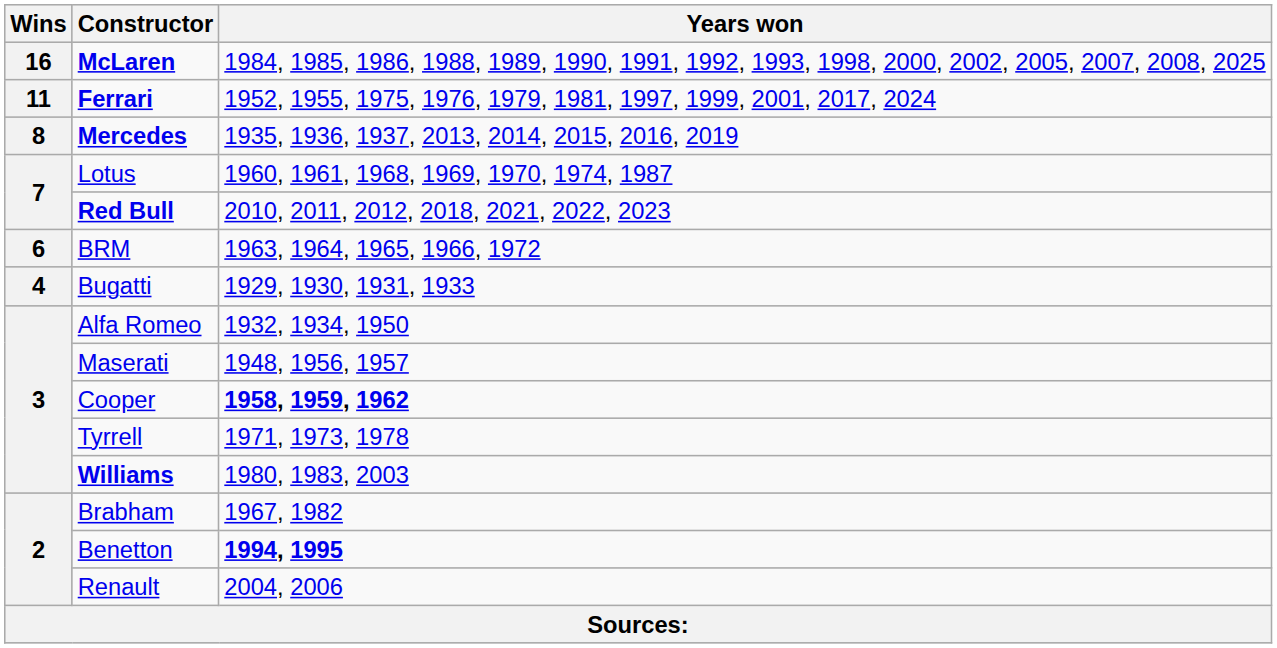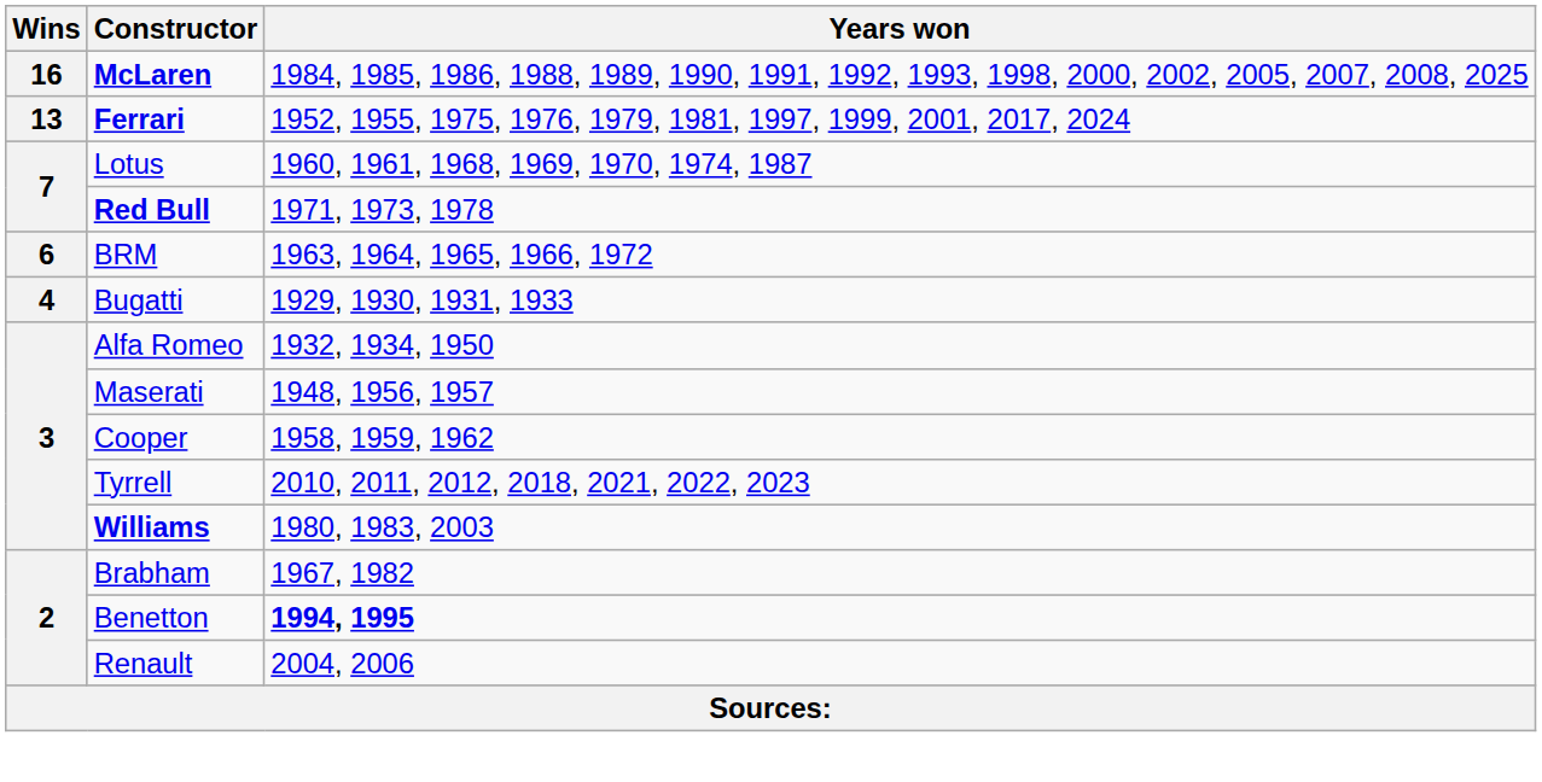Ferrari | Wins: 11 -> 13
- row: 8 | Mercedes | 1935, 1936, 1937, 2013, 2014, 2015, 2016, 2019
Red Bull | Years won: 2010, 2011, 2012, 2018, 2021, 2022, 2023 -> 1971, 1973, 1978
Cooper | Years won: bold -> normal
Tyrrell | Years won: 1971, 1973, 1978 -> 2010, 2011, 2012, 2018, 2021, 2022, 2023
